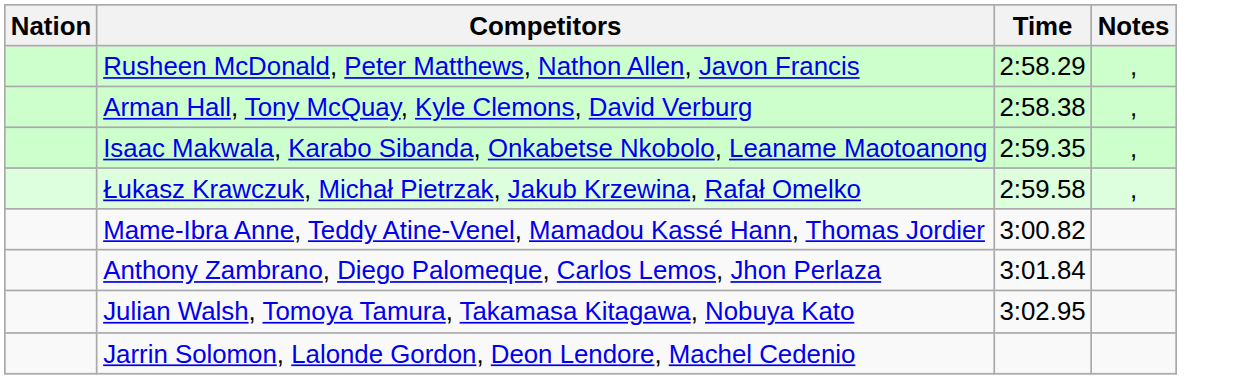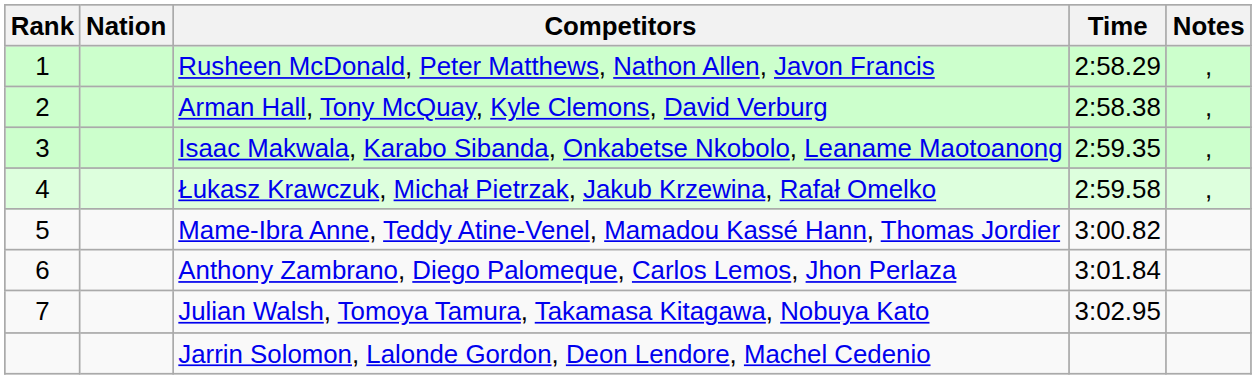+ column: Rank | 1 | 2 | 3 | 4 | 5 | 6 | 7
